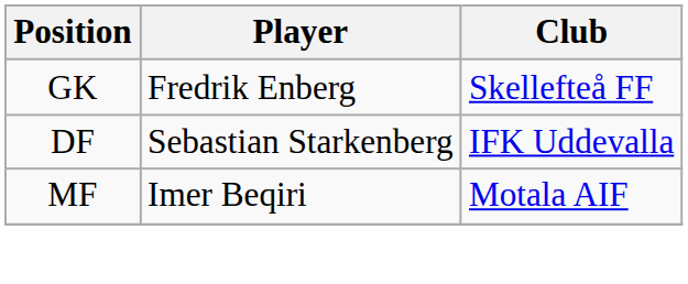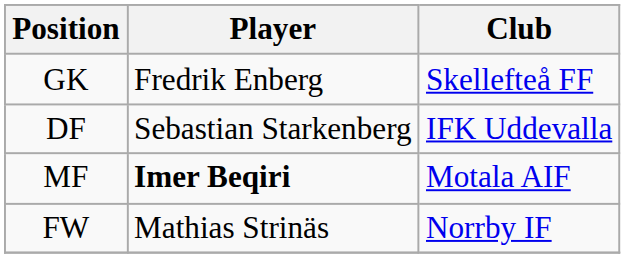MF | Player: normal -> bold
+ row: FW | Mathias Strinäs | Norrby IF
